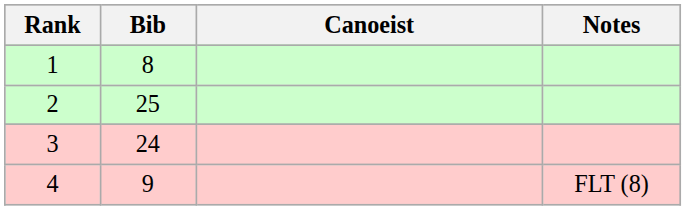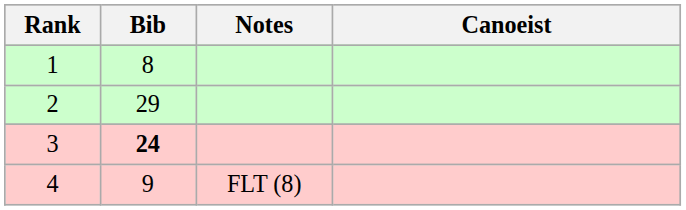columns swapped: Canoeist <-> Notes
2 | Bib: 25 -> 29
3 | Bib: normal -> bold
